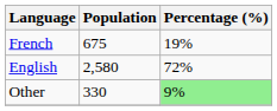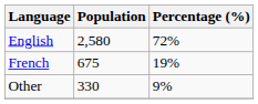rows swapped: English <-> French
Other | Percentage (%): lightgreen background -> no background
